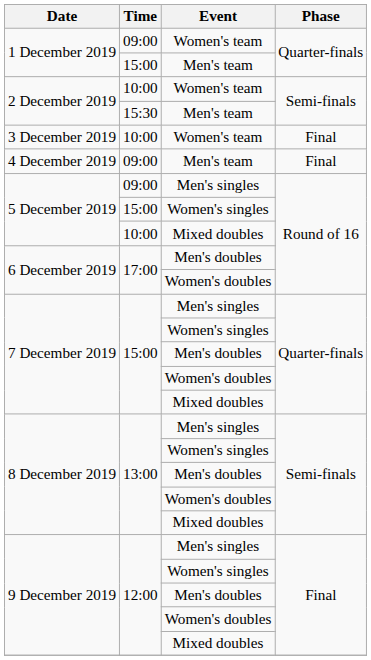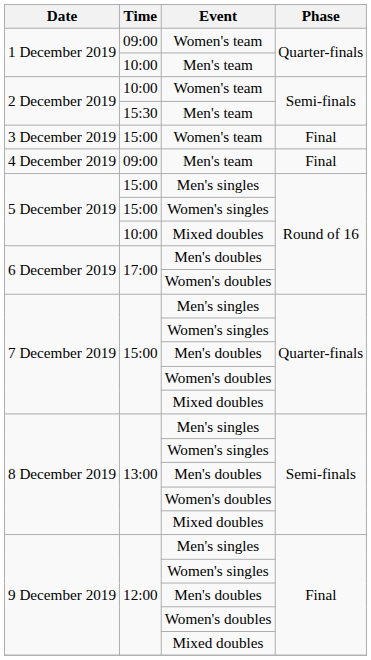1 December 2019 / Men's team | Time: 15:00 -> 10:00
3 December 2019 | Time: 10:00 -> 15:00
5 December 2019 / Men's singles | Time: 09:00 -> 15:00
